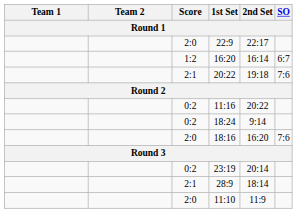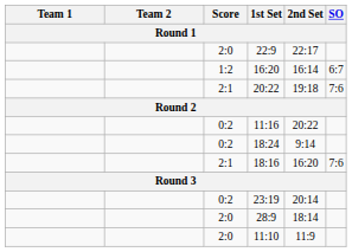18:16 | Score: 2:0 -> 2:1
28:9 | Score: 2:1 -> 2:0
